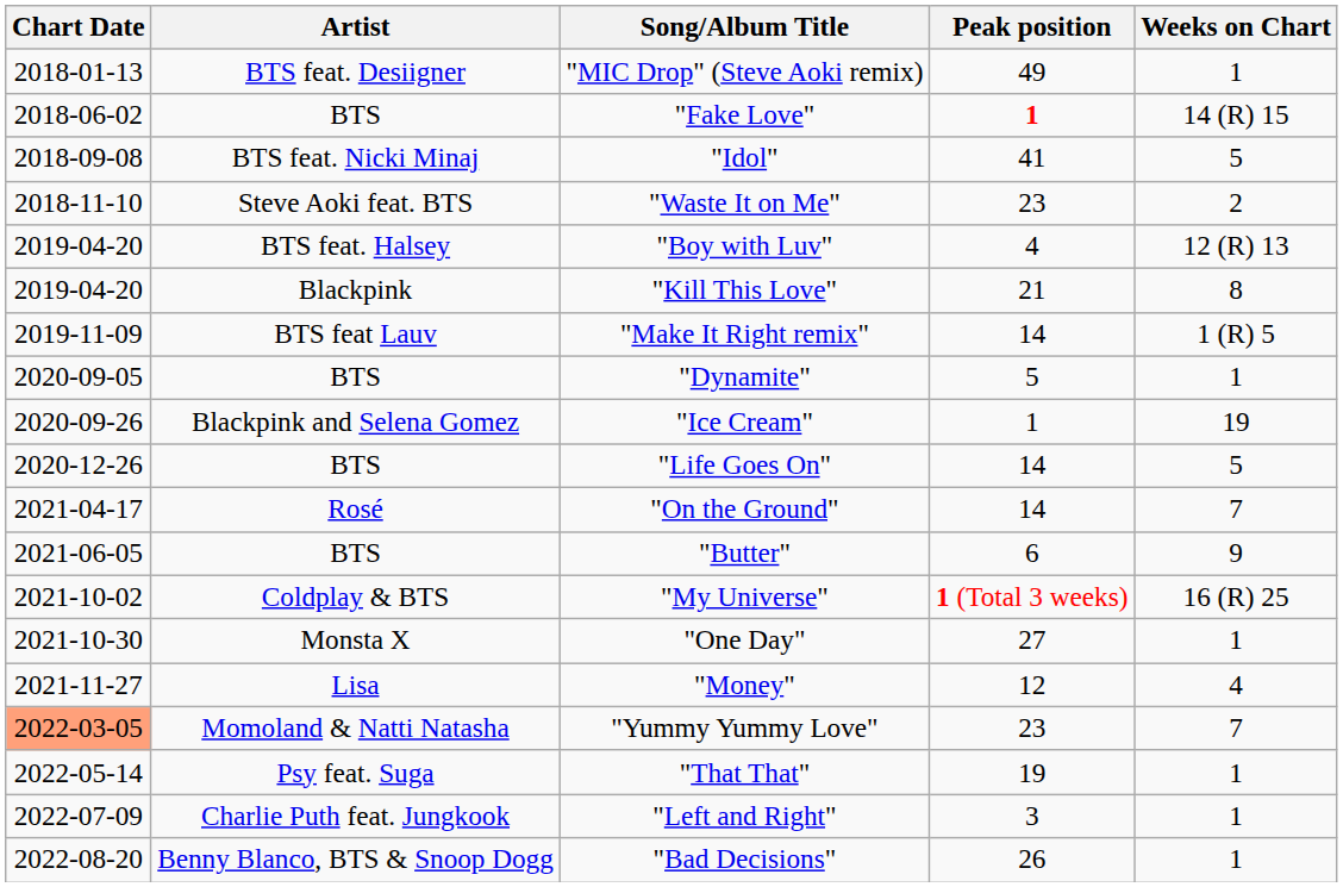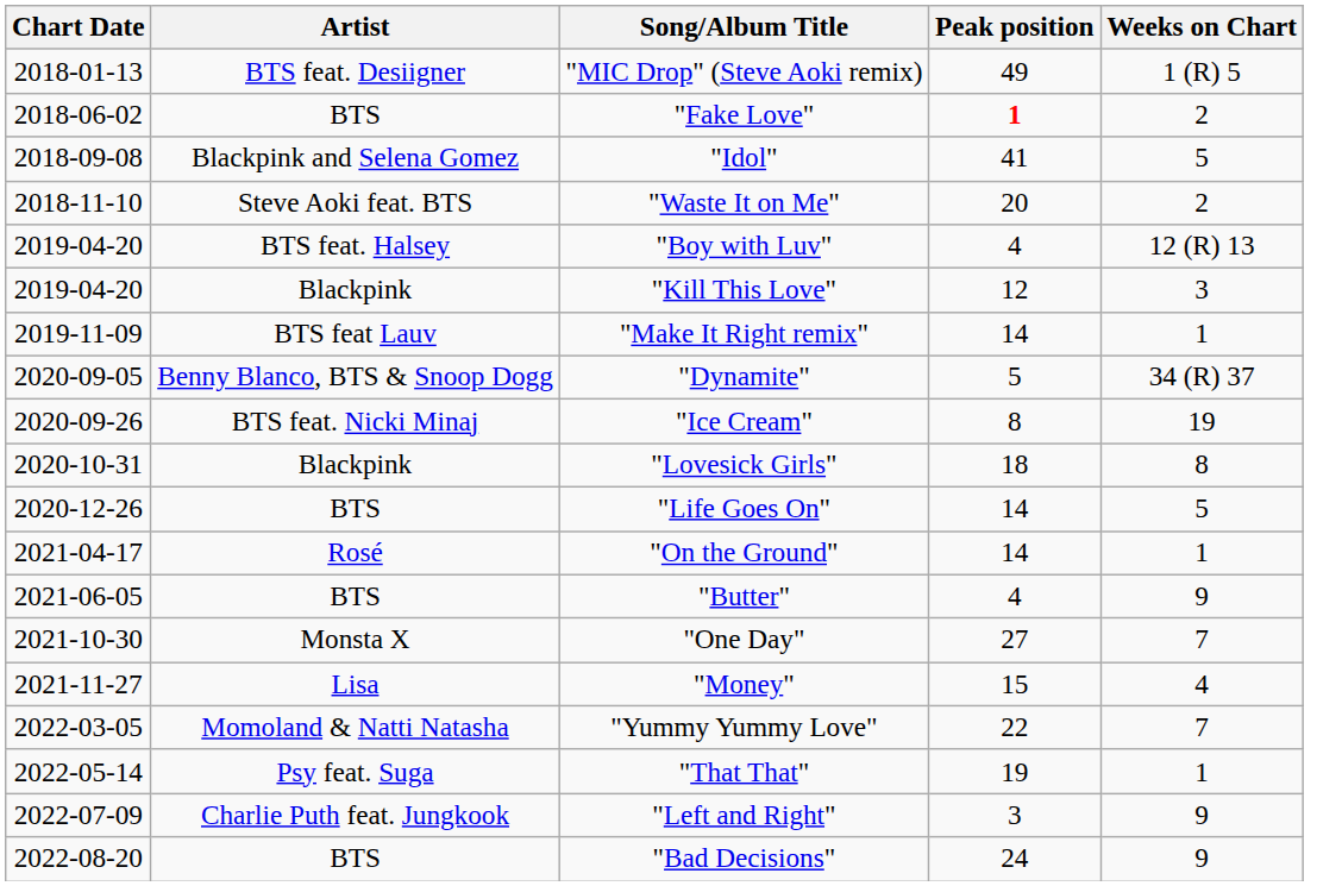"MIC Drop" (Steve Aoki remix) | Weeks on Chart: 1 -> 1 (R) 5
"Fake Love" | Weeks on Chart: 14 (R) 15 -> 2
"Idol" | Artist: BTS feat. Nicki Minaj -> Blackpink and Selena Gomez
"Waste It on Me" | Peak position: 23 -> 20
"Kill This Love" | Peak position: 21 -> 12
"Kill This Love" | Weeks on Chart: 8 -> 3
"Make It Right remix" | Weeks on Chart: 1 (R) 5 -> 1
"Dynamite" | Artist: BTS -> Benny Blanco, BTS & Snoop Dogg
"Dynamite" | Weeks on Chart: 1 -> 34 (R) 37
"Ice Cream" | Artist: Blackpink and Selena Gomez -> BTS feat. Nicki Minaj
"Ice Cream" | Peak position: 1 -> 8
+ row: 2020-10-31 | Blackpink | "Lovesick Girls" | 18 | 8
"On the Ground" | Weeks on Chart: 7 -> 1
"Butter" | Peak position: 6 -> 4
- row: 2021-10-02 | Coldplay & BTS | "My Universe" | 1 (Total 3 weeks) | 16 (R) 25
"One Day" | Weeks on Chart: 1 -> 7
"Money" | Peak position: 12 -> 15
"Yummy Yummy Love" | Chart Date: lightsalmon background -> no background
"Yummy Yummy Love" | Peak position: 23 -> 22
"Left and Right" | Weeks on Chart: 1 -> 9
"Bad Decisions" | Artist: Benny Blanco, BTS & Snoop Dogg -> BTS
"Bad Decisions" | Peak position: 26 -> 24
"Bad Decisions" | Weeks on Chart: 1 -> 9
